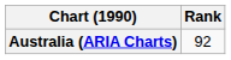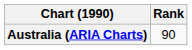Australia (ARIA Charts) | Rank: 92 -> 90
